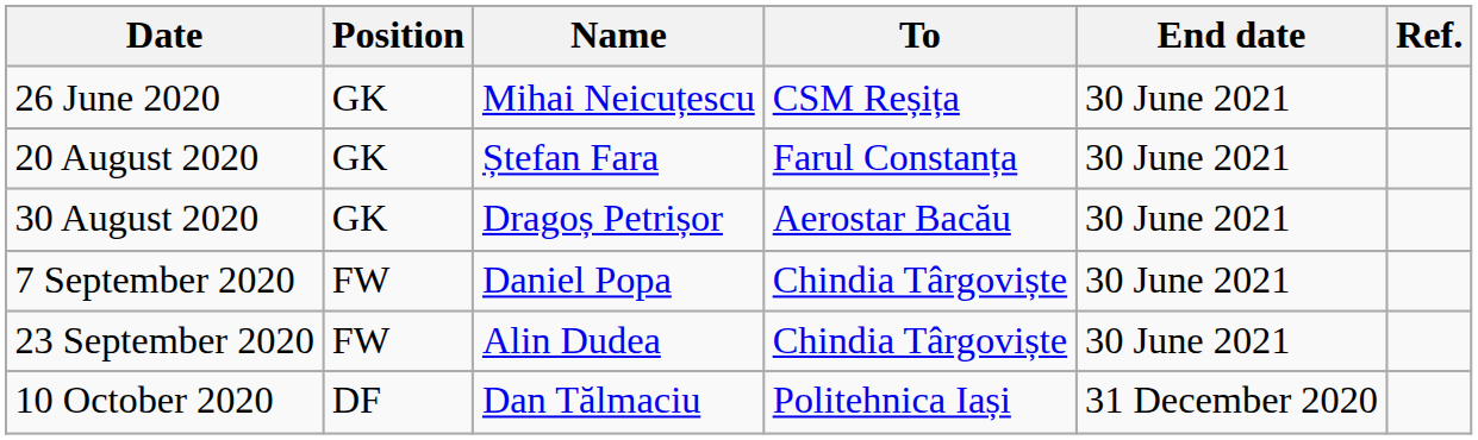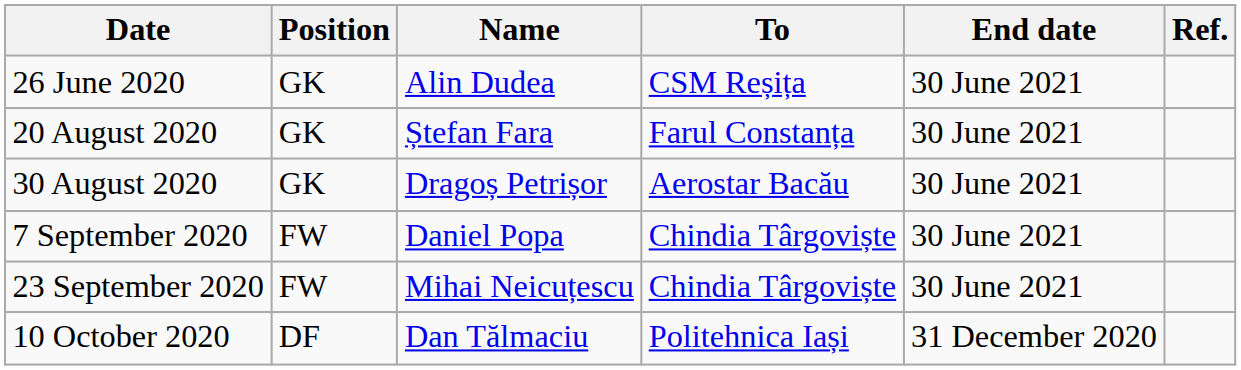26 June 2020 | Name: Mihai Neicuțescu -> Alin Dudea
23 September 2020 | Name: Alin Dudea -> Mihai Neicuțescu
